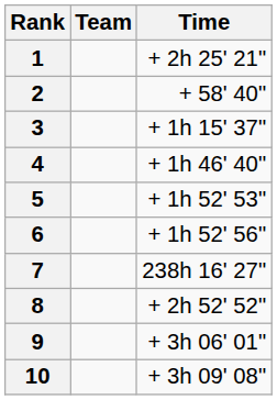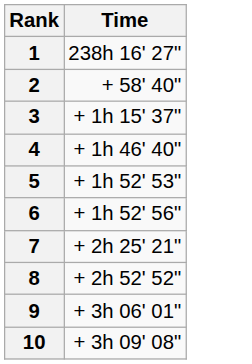- column: Team
1 | Time: + 2h 25' 21" -> 238h 16' 27"
7 | Time: 238h 16' 27" -> + 2h 25' 21"
